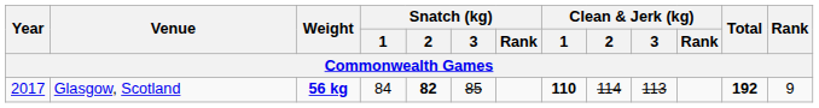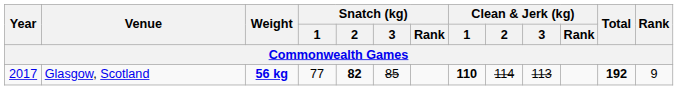Glasgow, Scotland | Snatch (kg) / 1: 84 -> 77
